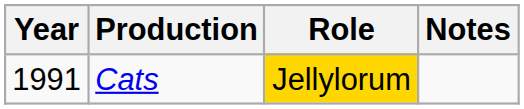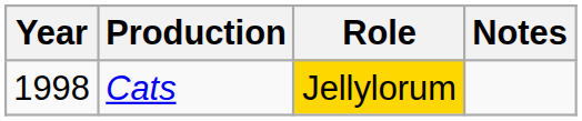Cats | Year: 1991 -> 1998
